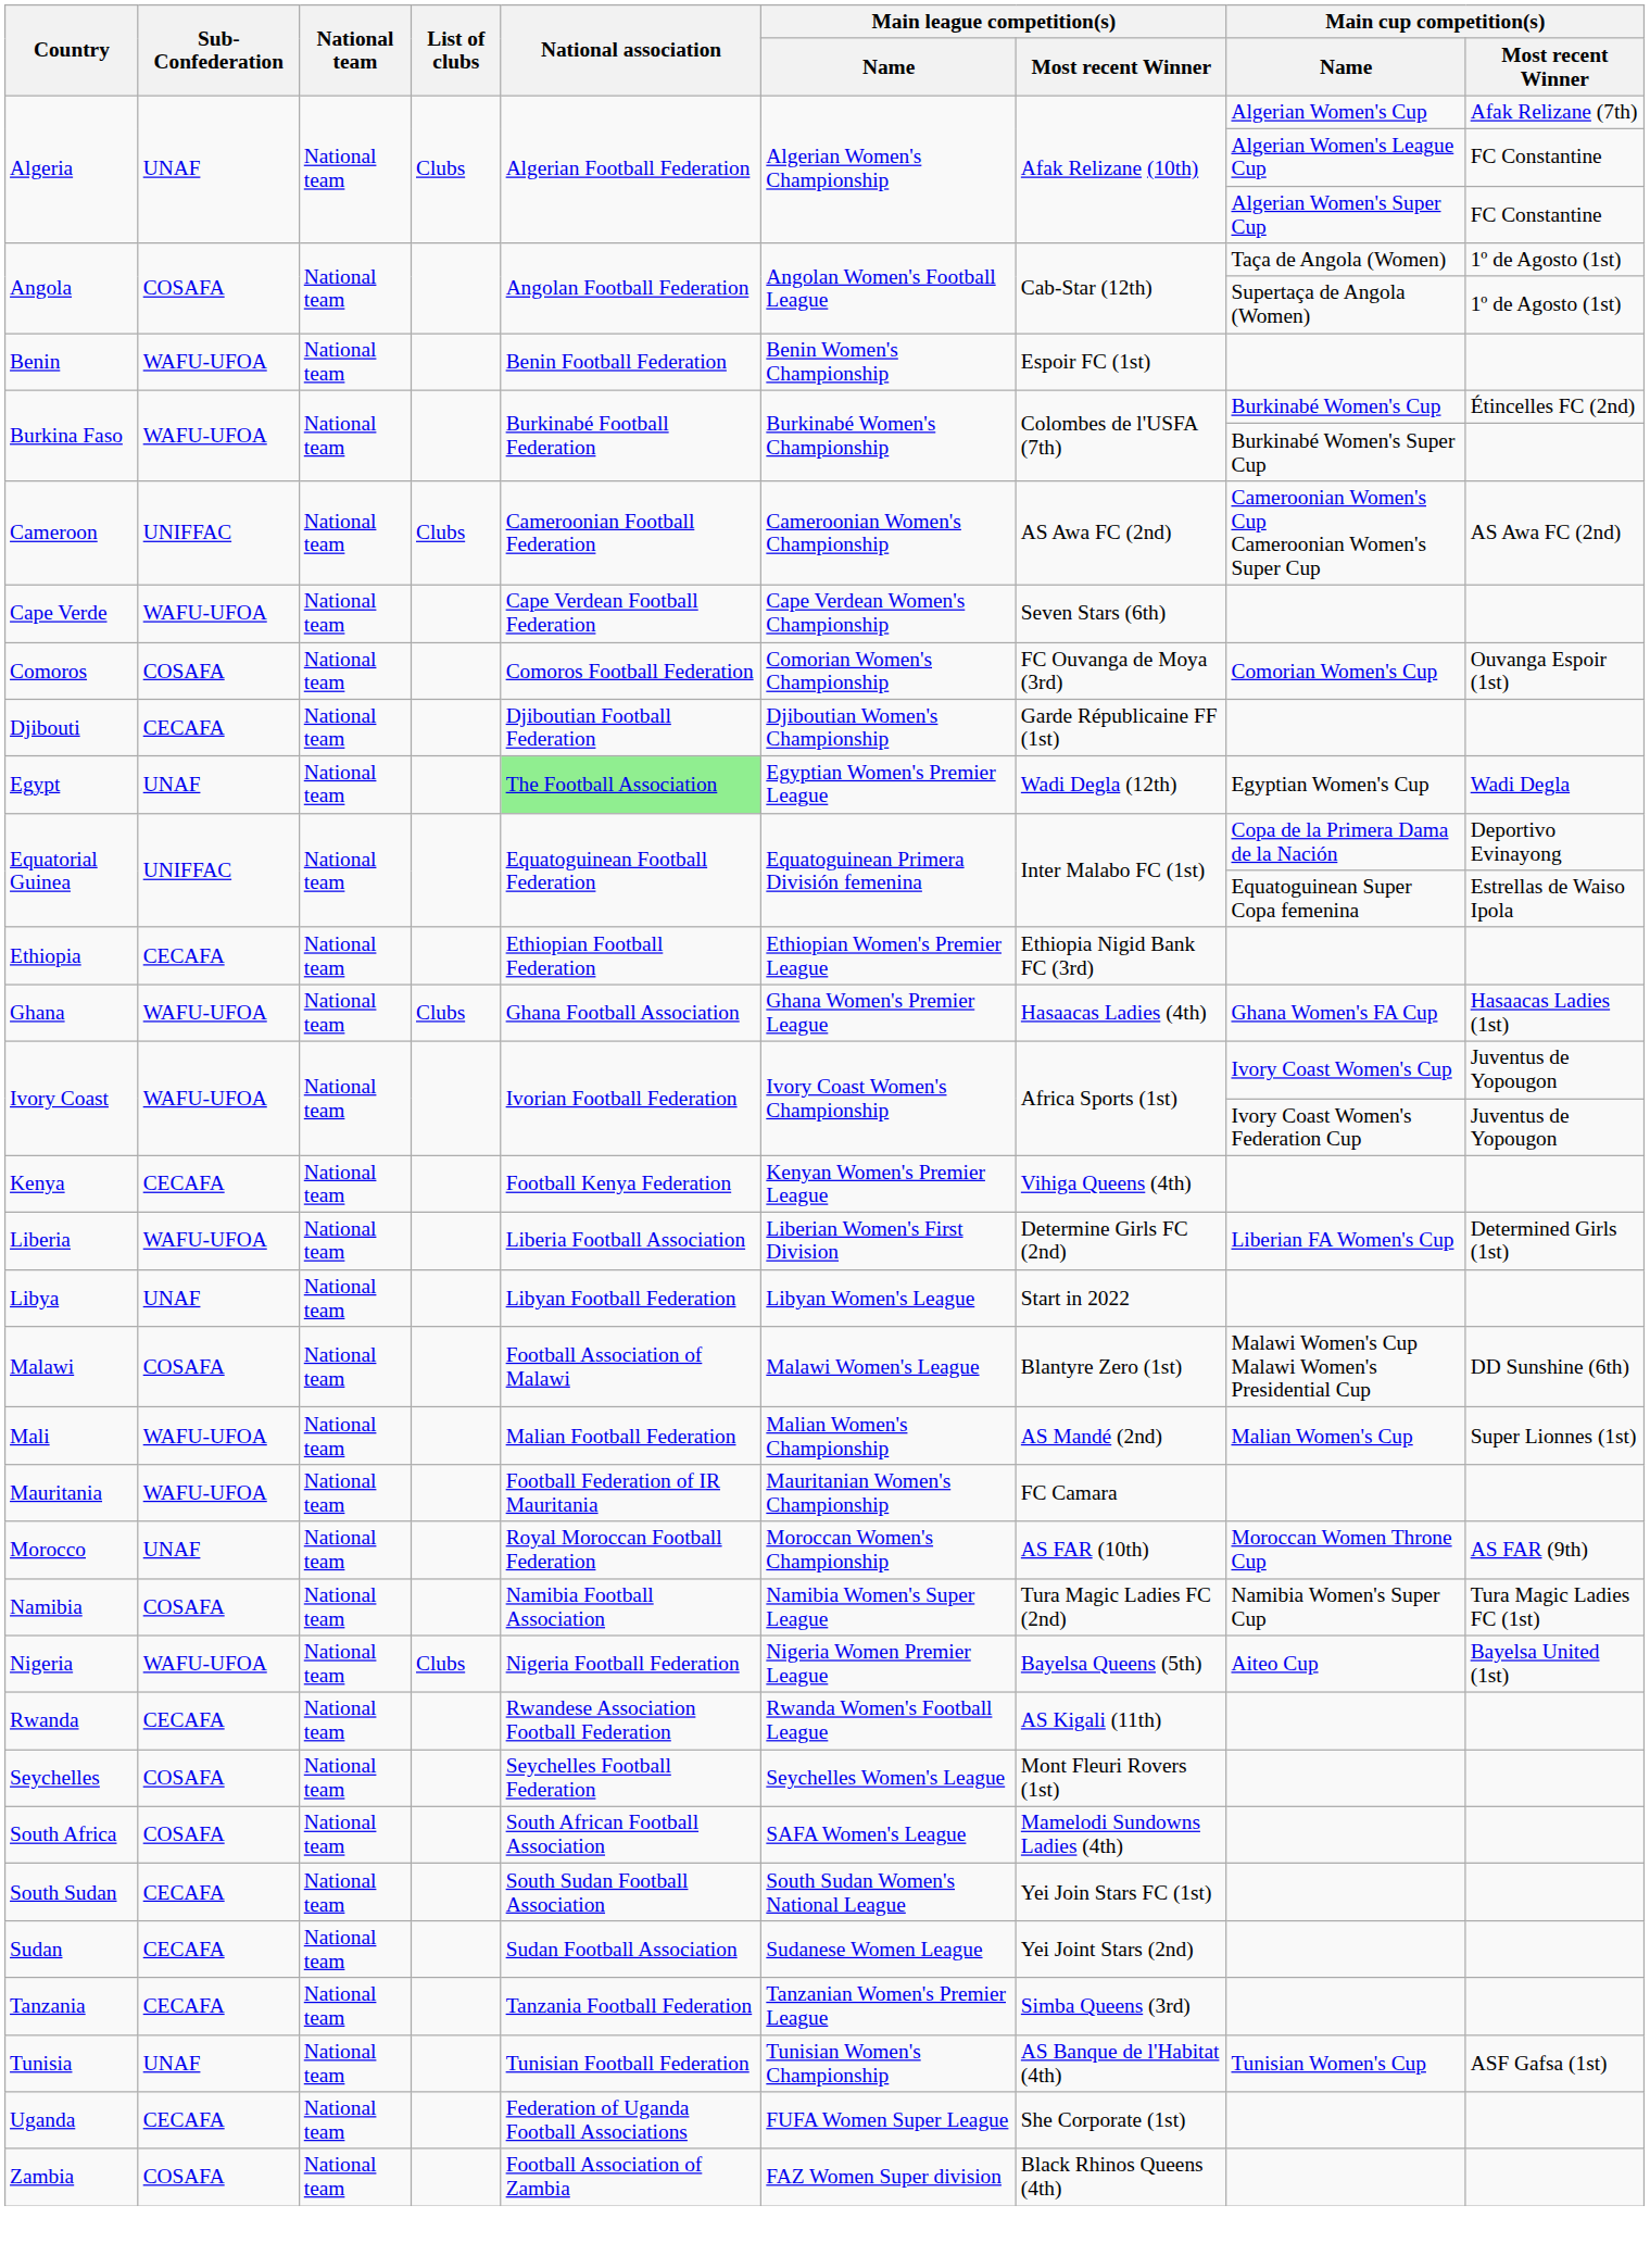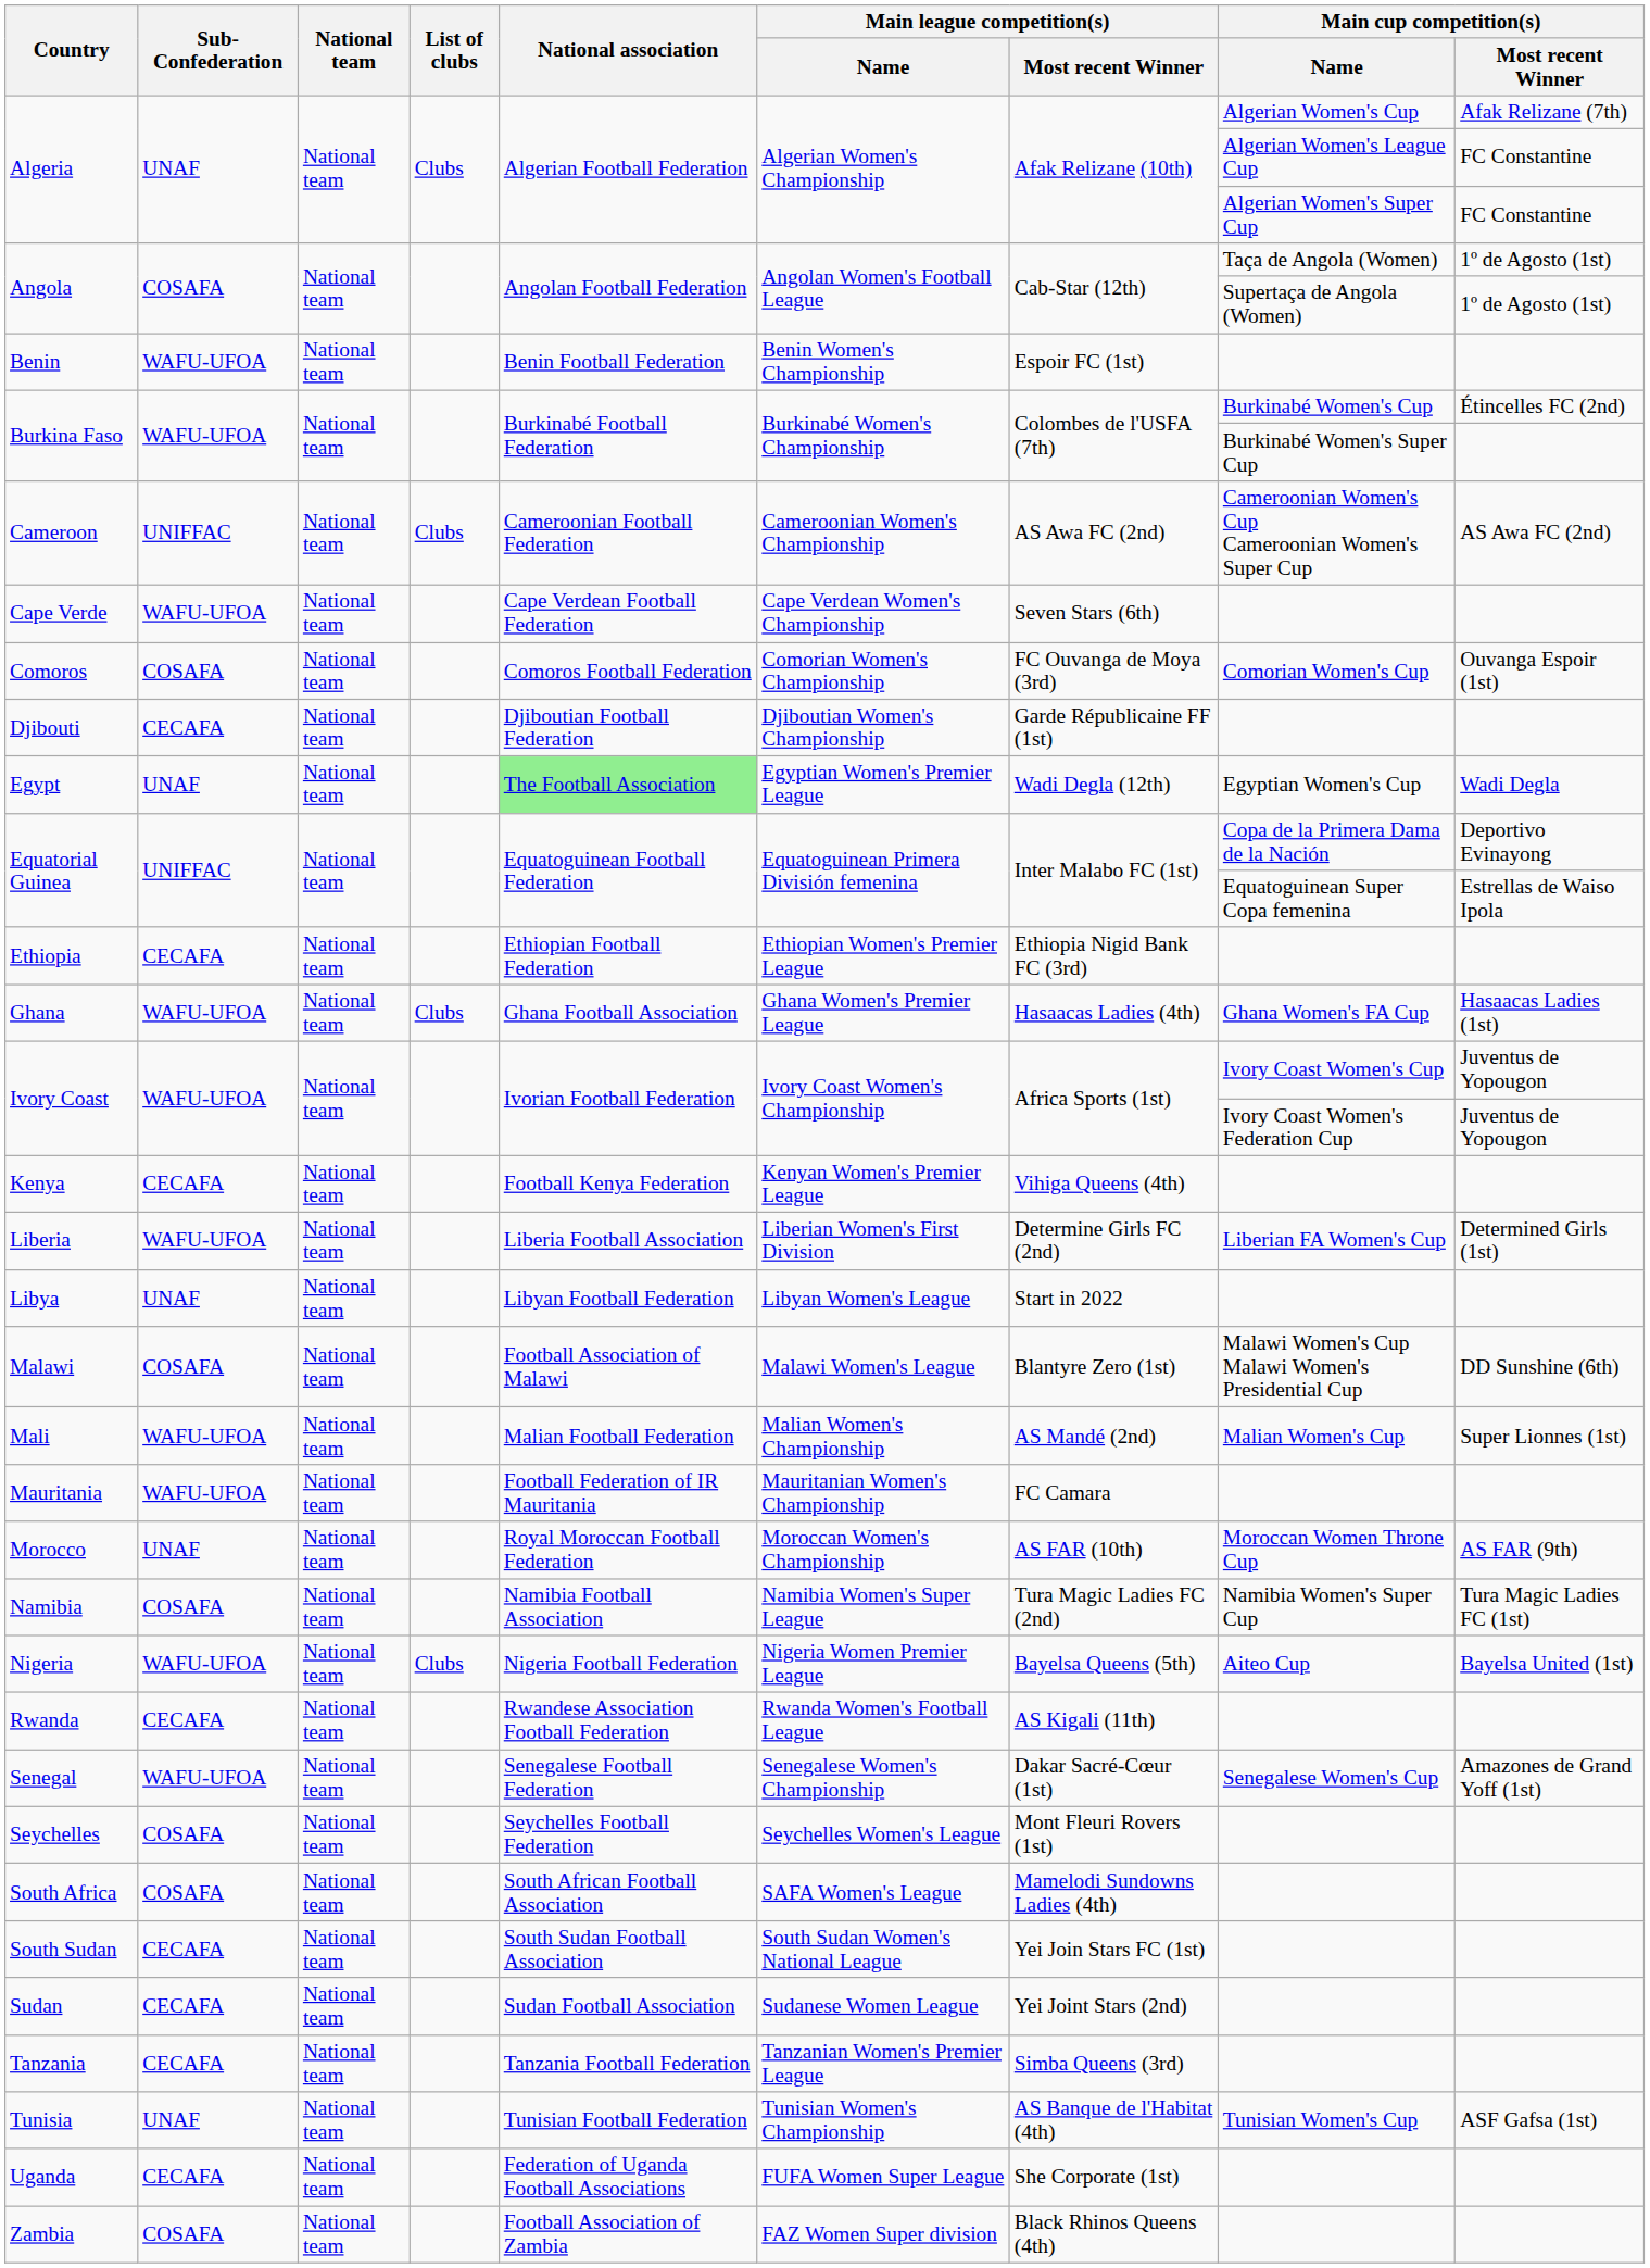+ row: Senegal | WAFU-UFOA | National team | Senegalese Football Federation | Senegalese Women's Championship | Dakar Sacré-Cœur (1st) | Senegalese Women's Cup | Amazones de Grand Yoff (1st)
